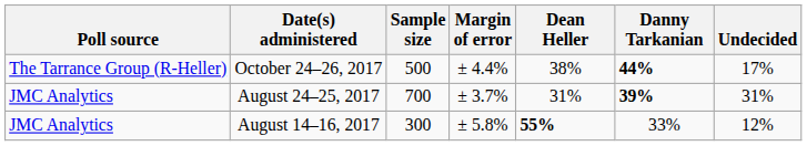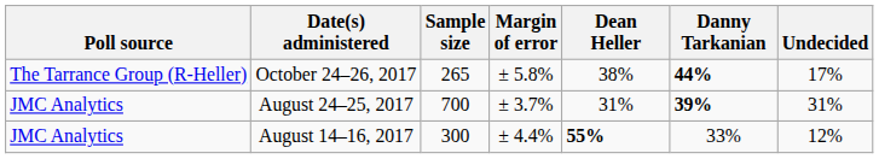October 24–26, 2017 | Sample size: 500 -> 265
October 24–26, 2017 | Margin of error: ± 4.4% -> ± 5.8%
August 14–16, 2017 | Margin of error: ± 5.8% -> ± 4.4%
